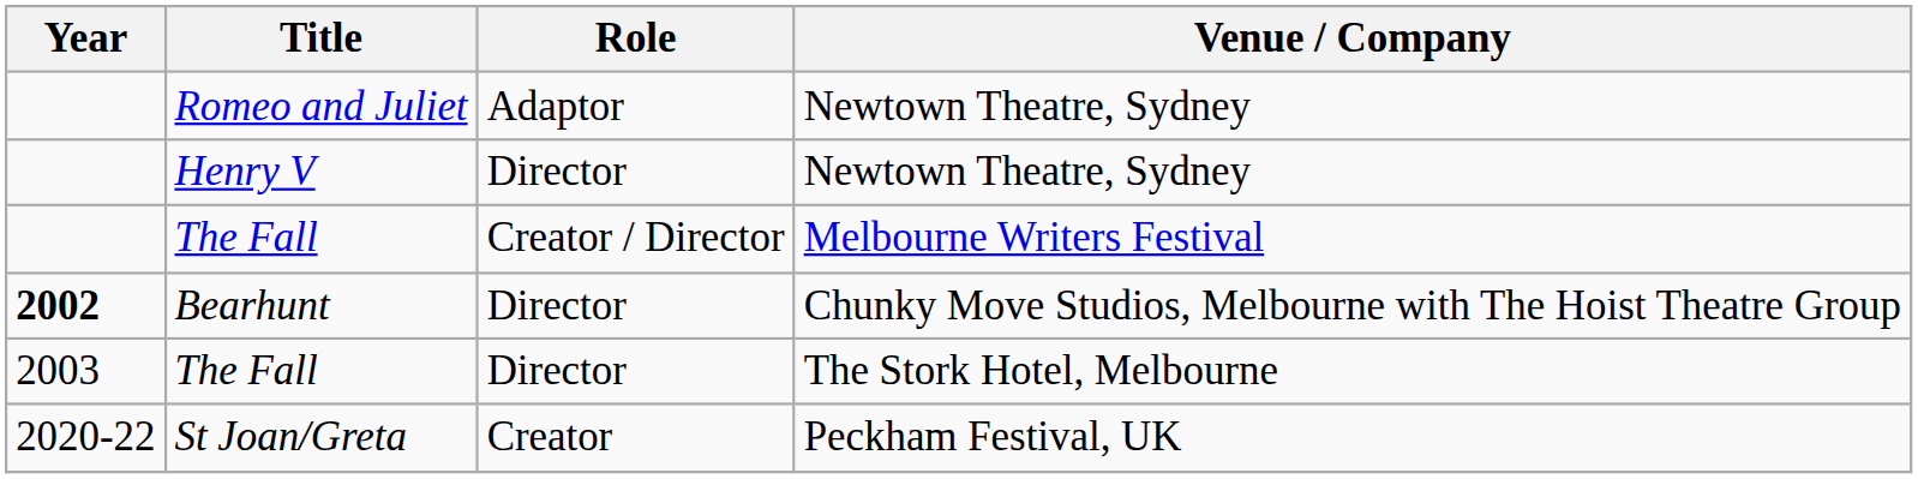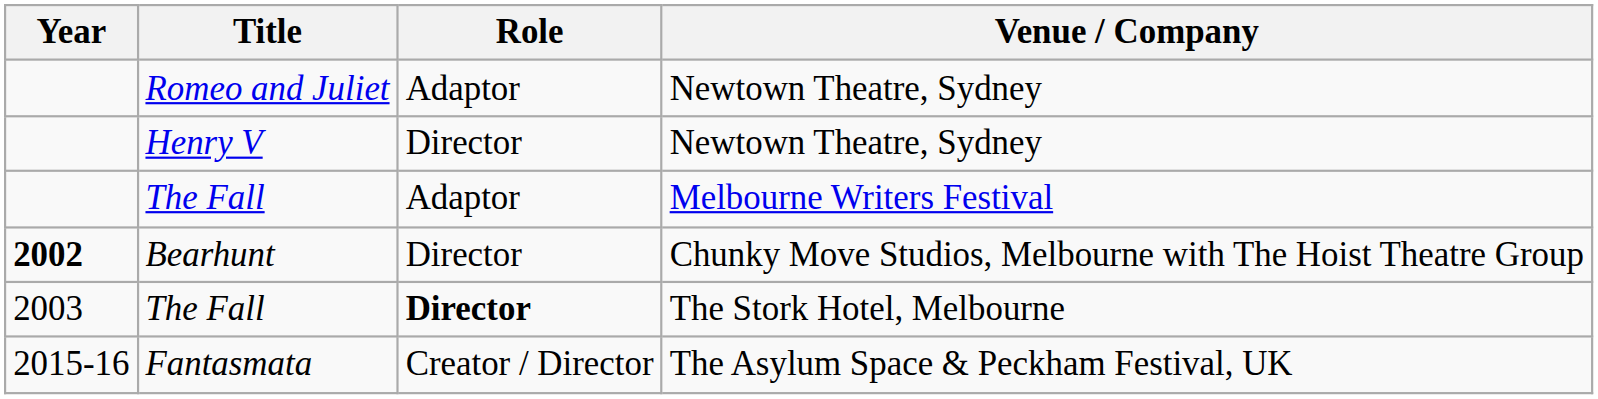The Fall / Melbourne Writers Festival | Role: Creator / Director -> Adaptor
The Fall / The Stork Hotel, Melbourne | Role: normal -> bold
+ row: 2015-16 | Fantasmata | Creator / Director | The Asylum Space & Peckham Festival, UK
- row: 2020-22 | St Joan/Greta | Creator | Peckham Festival, UK
